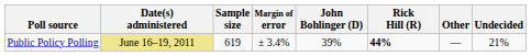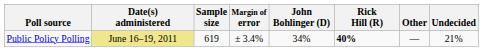Public Policy Polling | John Bohlinger (D): 39% -> 34%
Public Policy Polling | Rick Hill (R): 44% -> 40%
